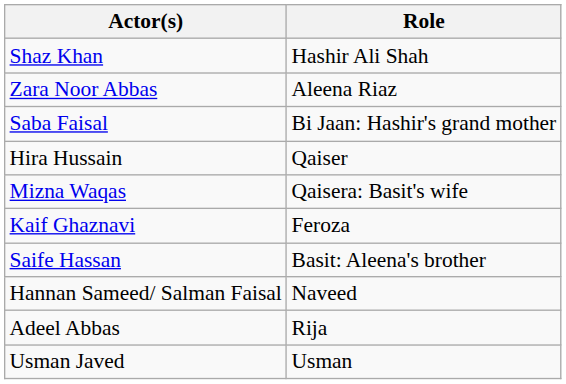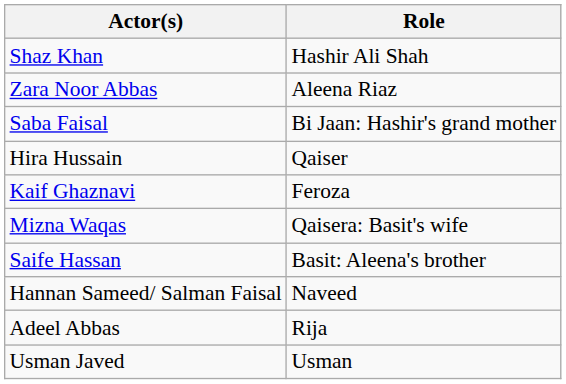rows swapped: Kaif Ghaznavi <-> Mizna Waqas
